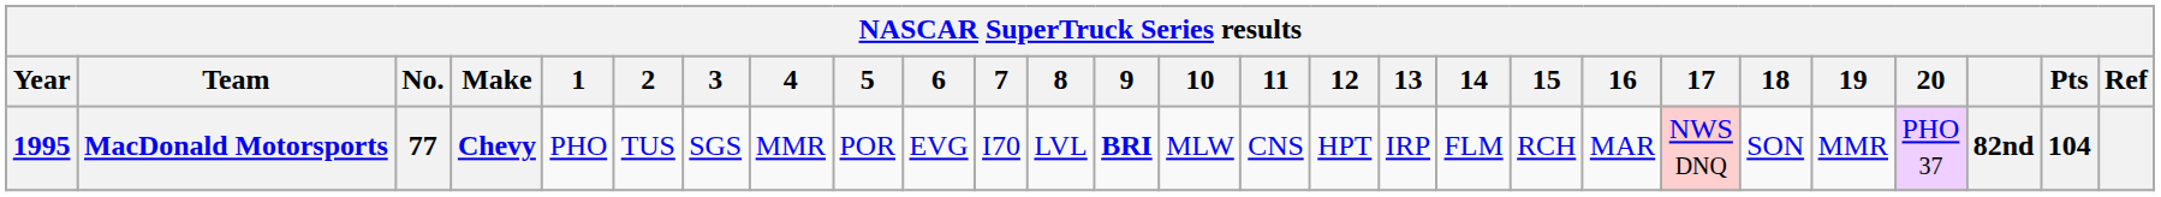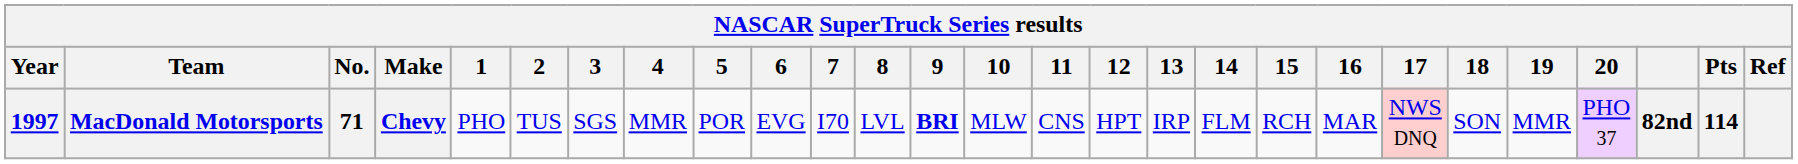MacDonald Motorsports | Year: 1995 -> 1997
MacDonald Motorsports | No.: 77 -> 71
MacDonald Motorsports | Pts: 104 -> 114
